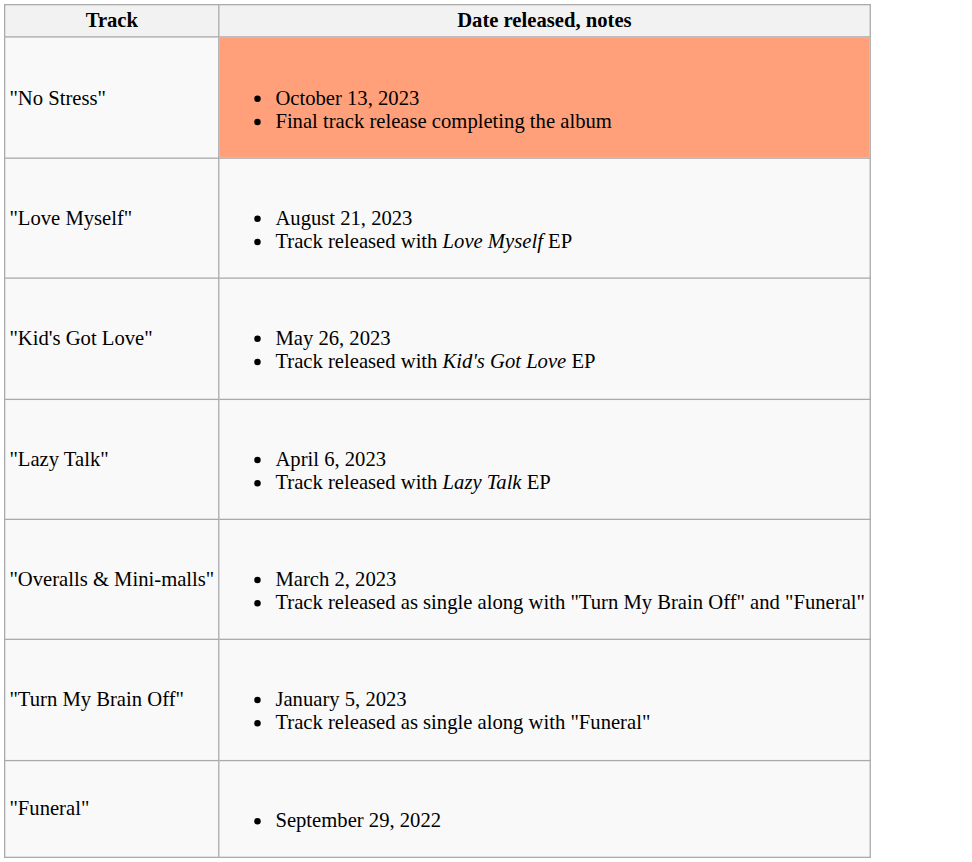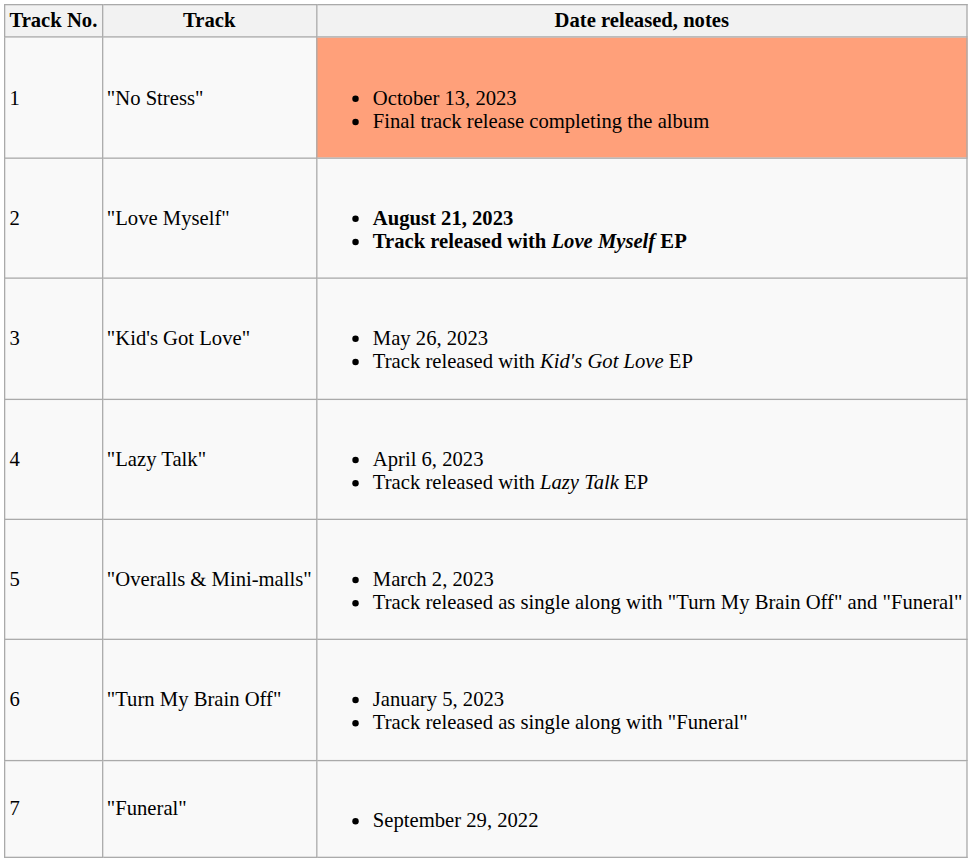+ column: Track No. | 1 | 2 | 3 | 4 | 5 | 6 | 7
"Love Myself" | Date released, notes: normal -> bold
